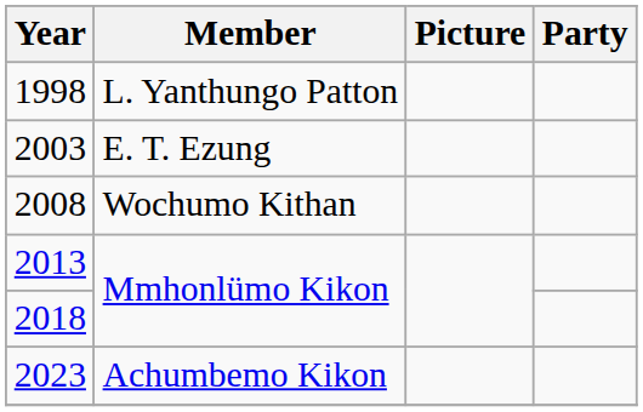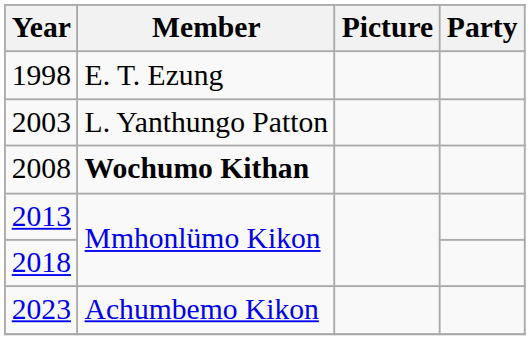1998 | Member: L. Yanthungo Patton -> E. T. Ezung
2003 | Member: E. T. Ezung -> L. Yanthungo Patton
2008 | Member: normal -> bold
